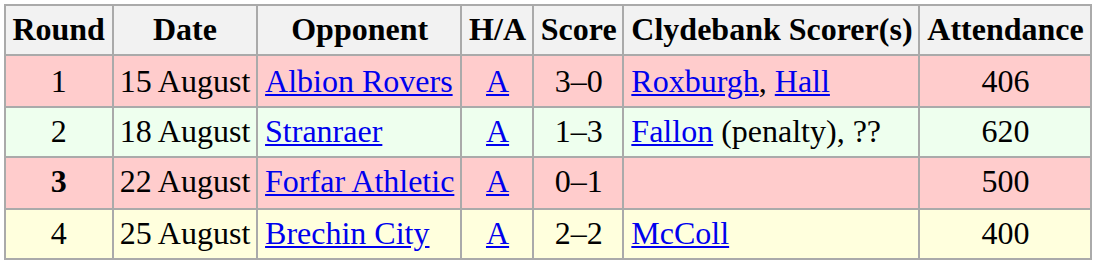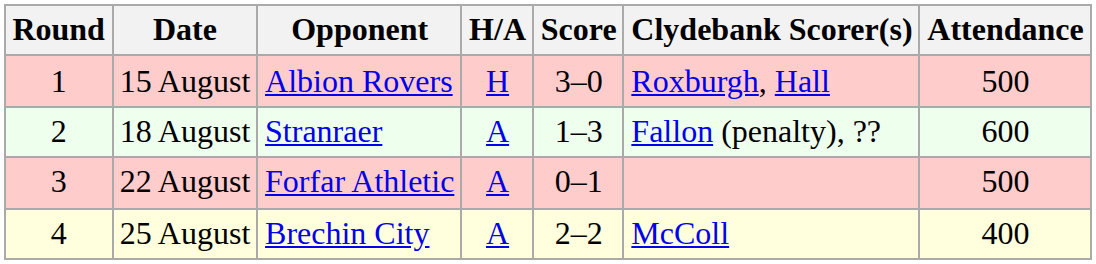15 August | H/A: A -> H
15 August | Attendance: 406 -> 500
18 August | Attendance: 620 -> 600
22 August | Round: bold -> normal
